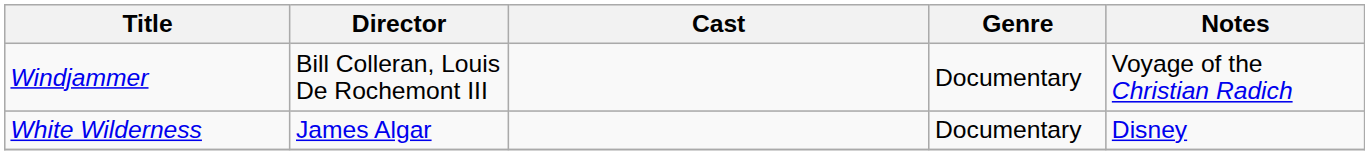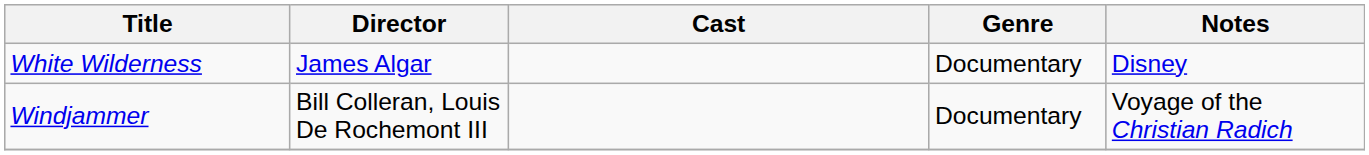rows swapped: White Wilderness <-> Windjammer
